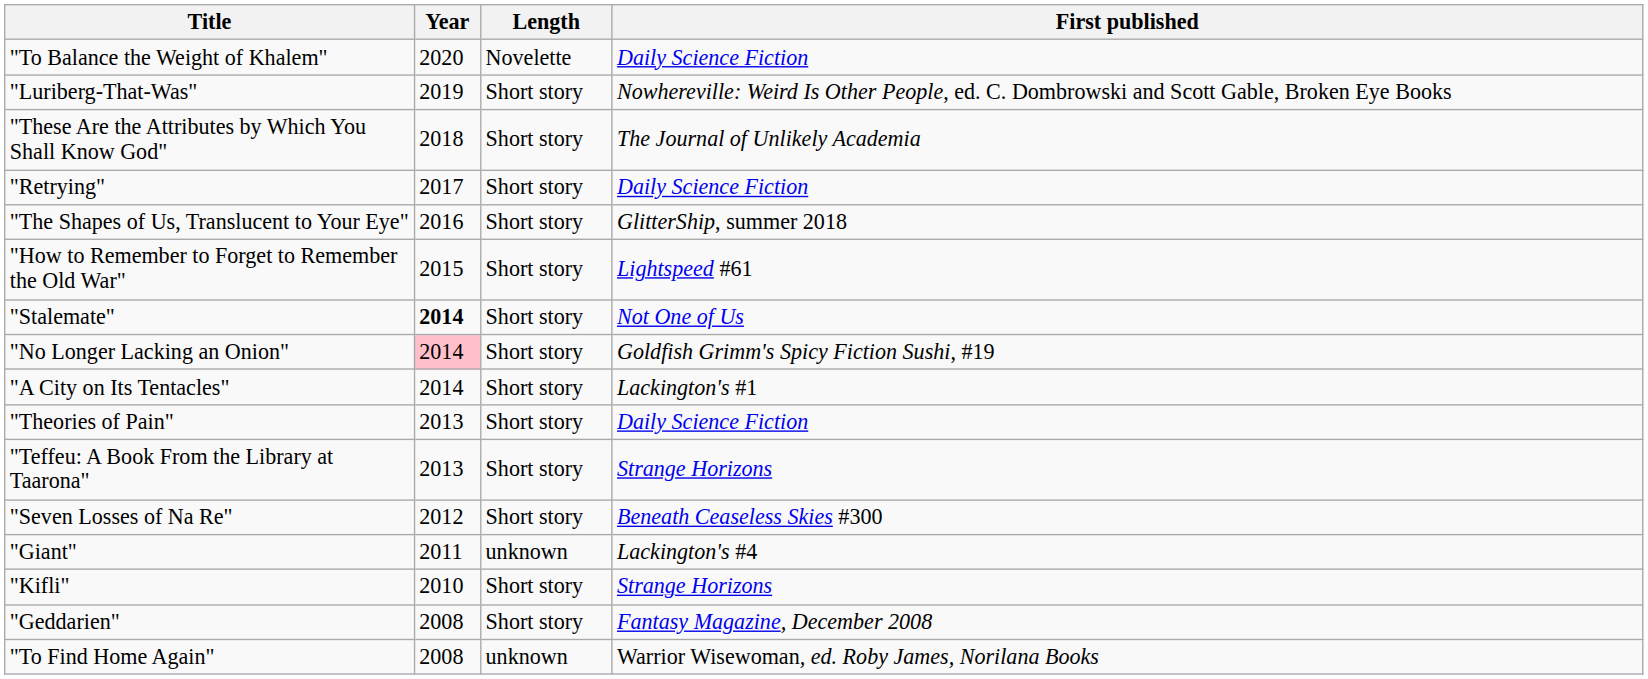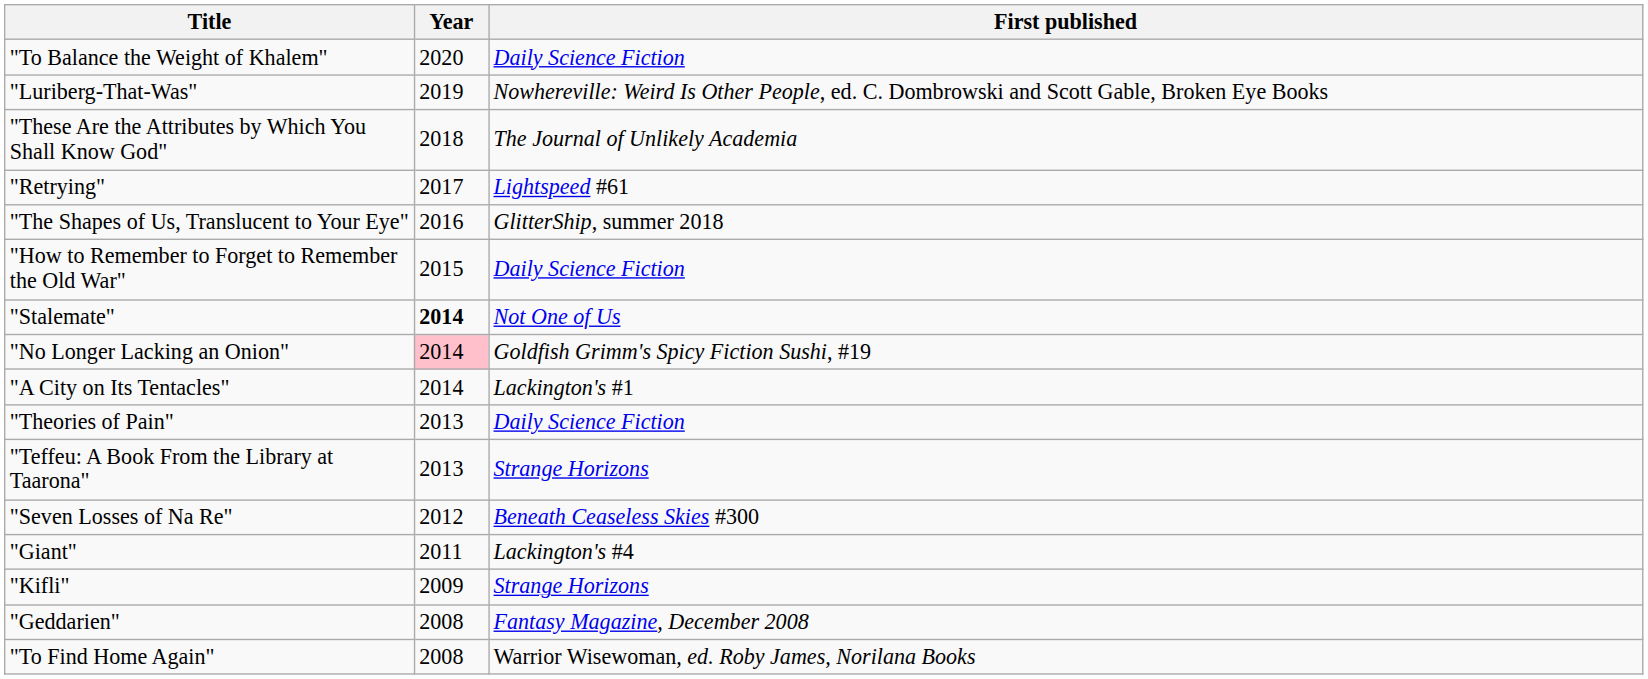- column: Length | Novelette | Short story | Short story | Short story | Short story | Short story | Short story | Short story | Short story | Short story | Short story | Short story | unknown | Short story | Short story | unknown
"Retrying" | First published: Daily Science Fiction -> Lightspeed #61
"How to Remember to Forget to Remember the Old War" | First published: Lightspeed #61 -> Daily Science Fiction
"Kifli" | Year: 2010 -> 2009
